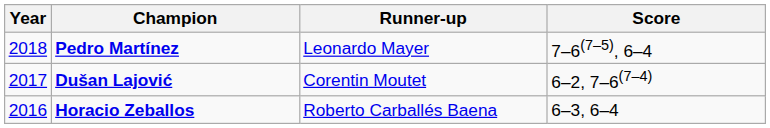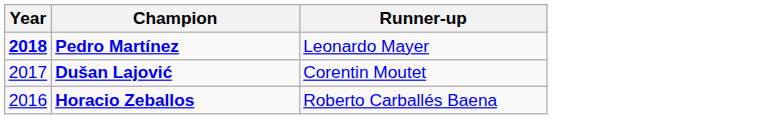- column: Score | 7–6(7–5), 6–4 | 6–2, 7–6(7–4) | 6–3, 6–4
Pedro Martínez | Year: normal -> bold
